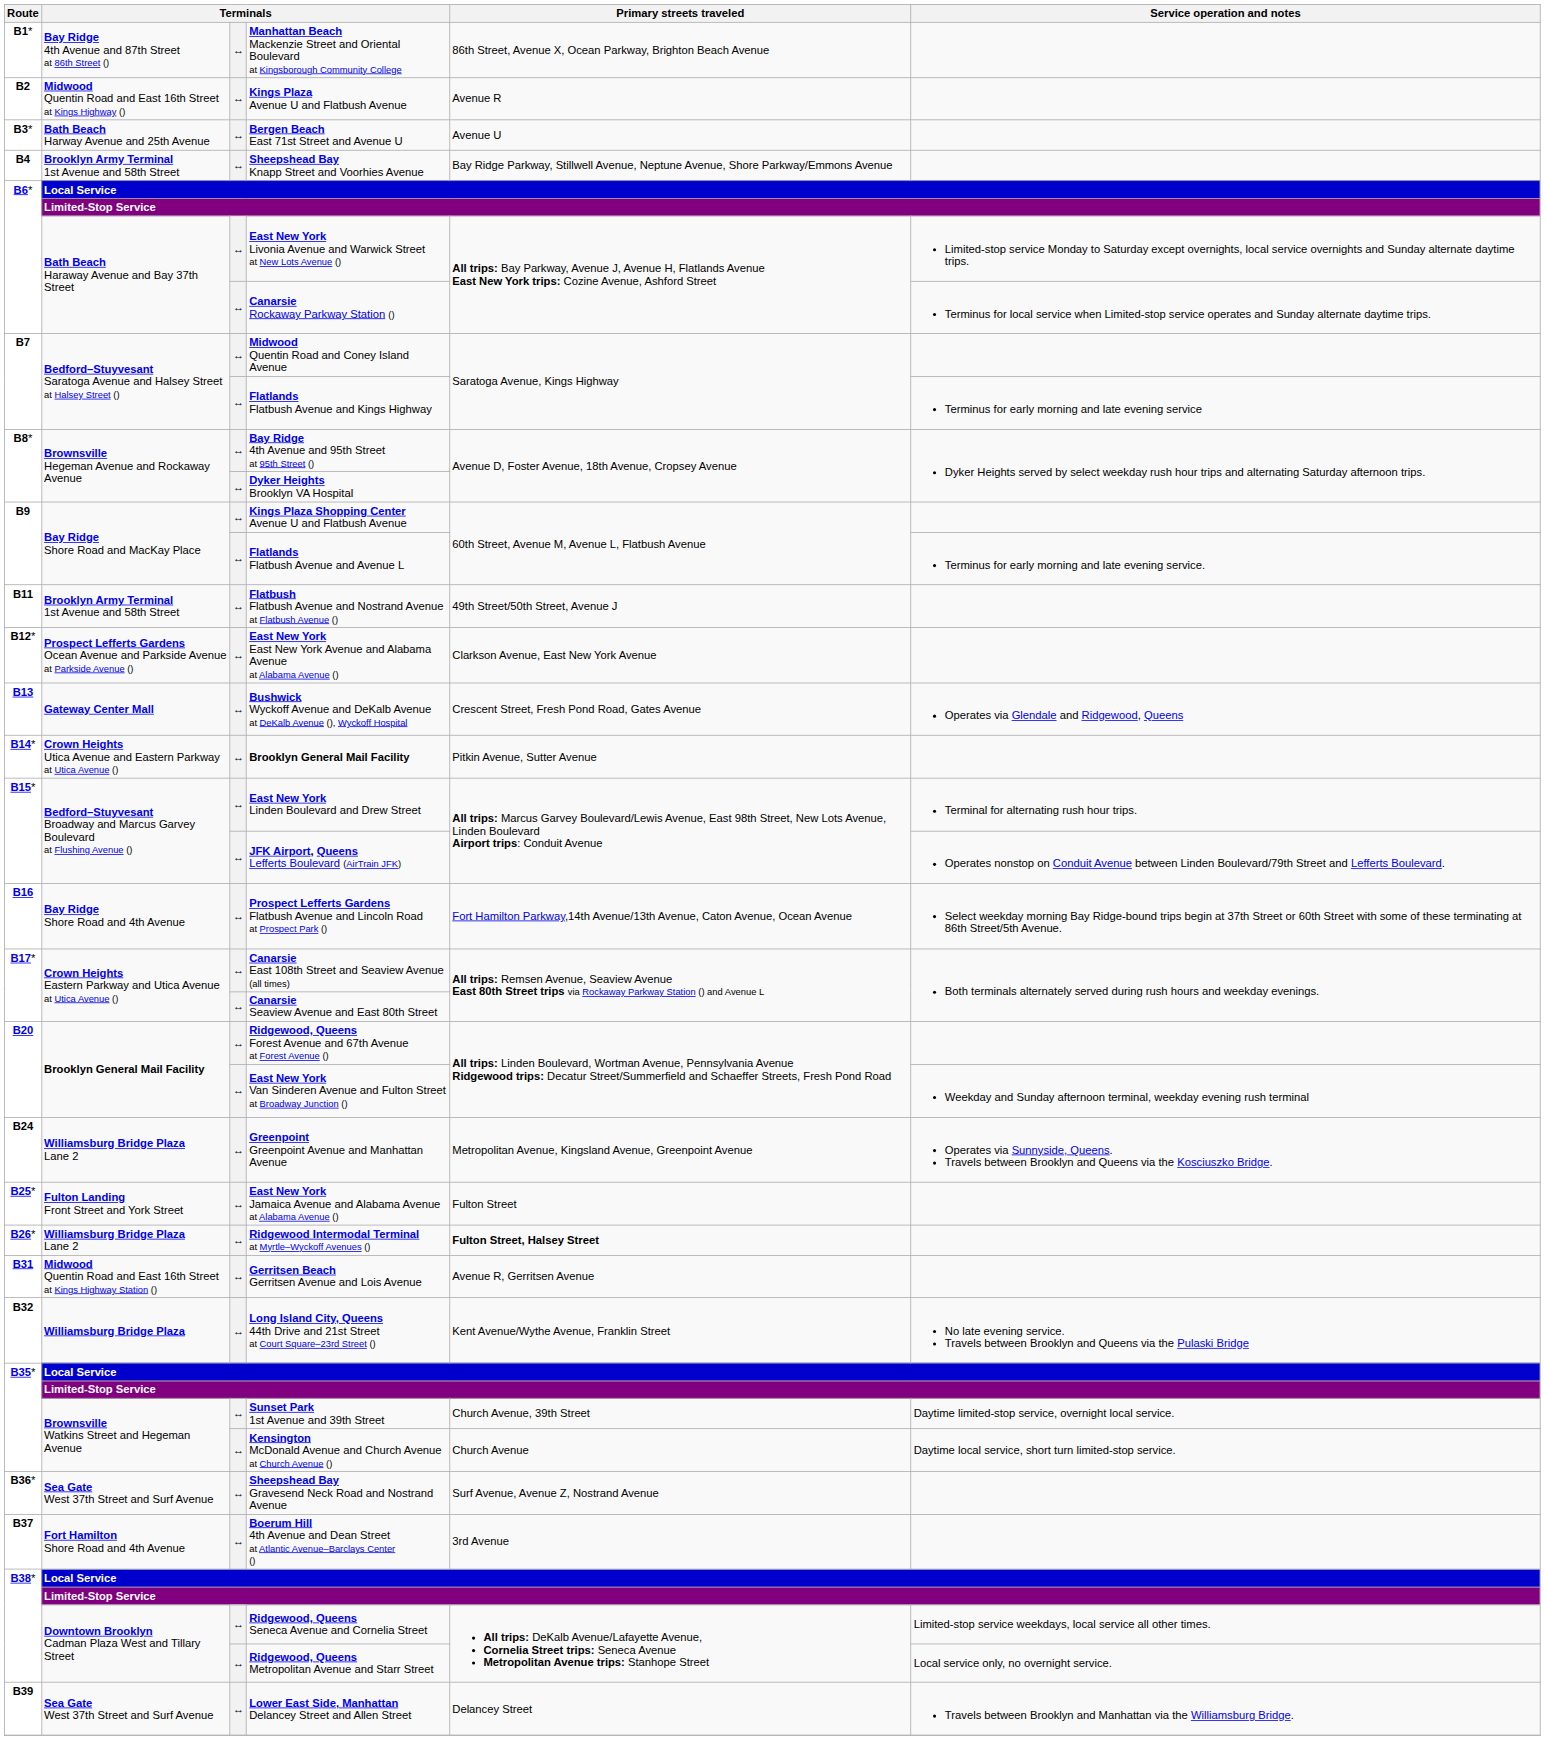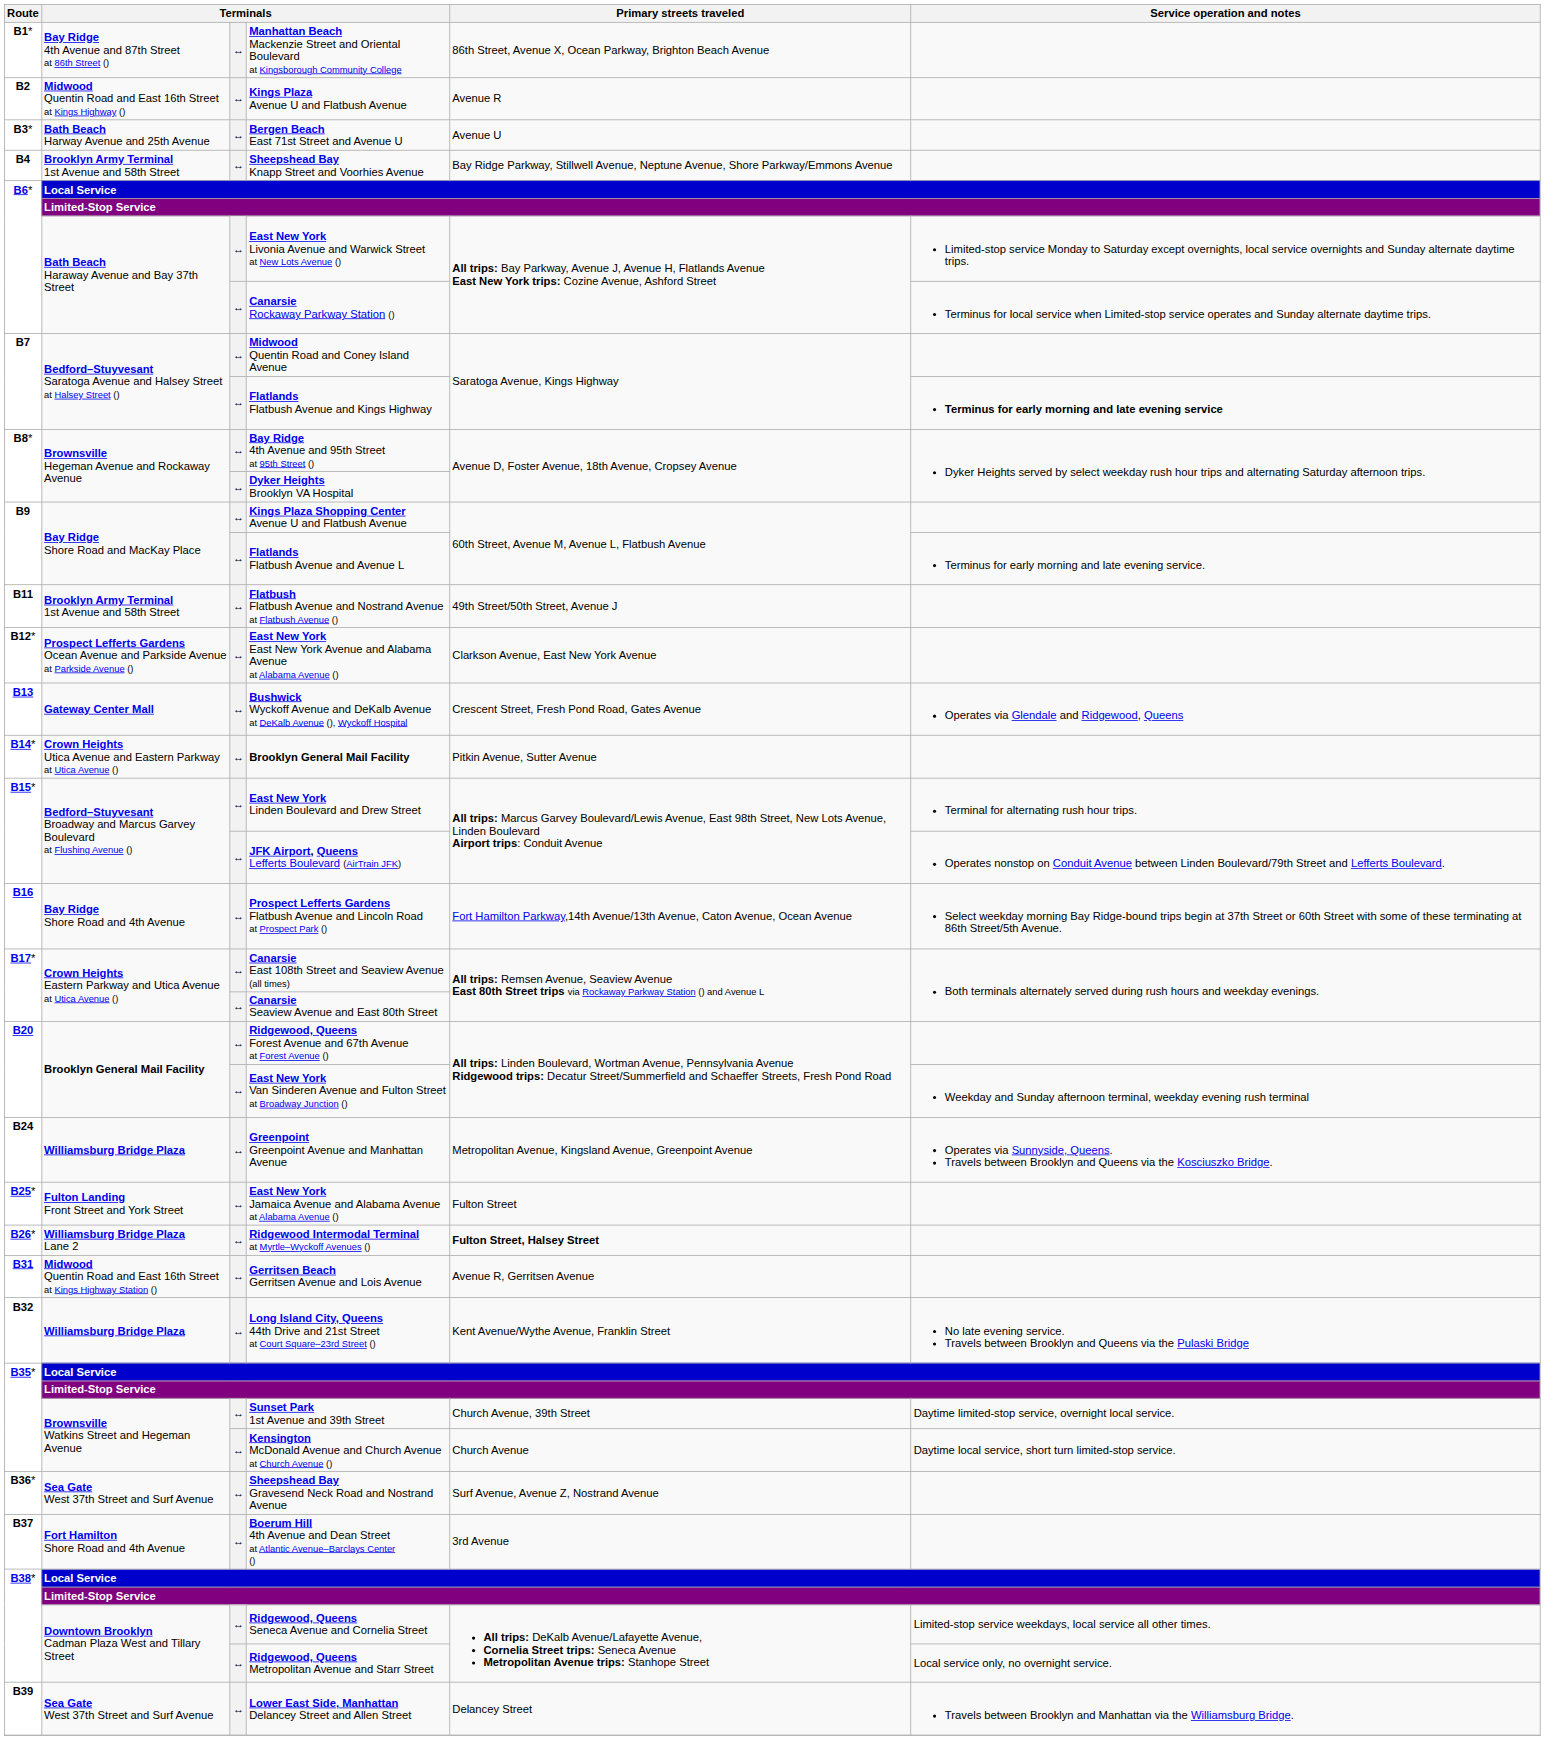Flatlands Flatbush Avenue and Kings Highway | Service operation and notes: normal -> bold
Greenpoint Greenpoint Avenue and Manhattan Avenue | column 2: Williamsburg Bridge Plaza Lane 2 -> Williamsburg Bridge Plaza
